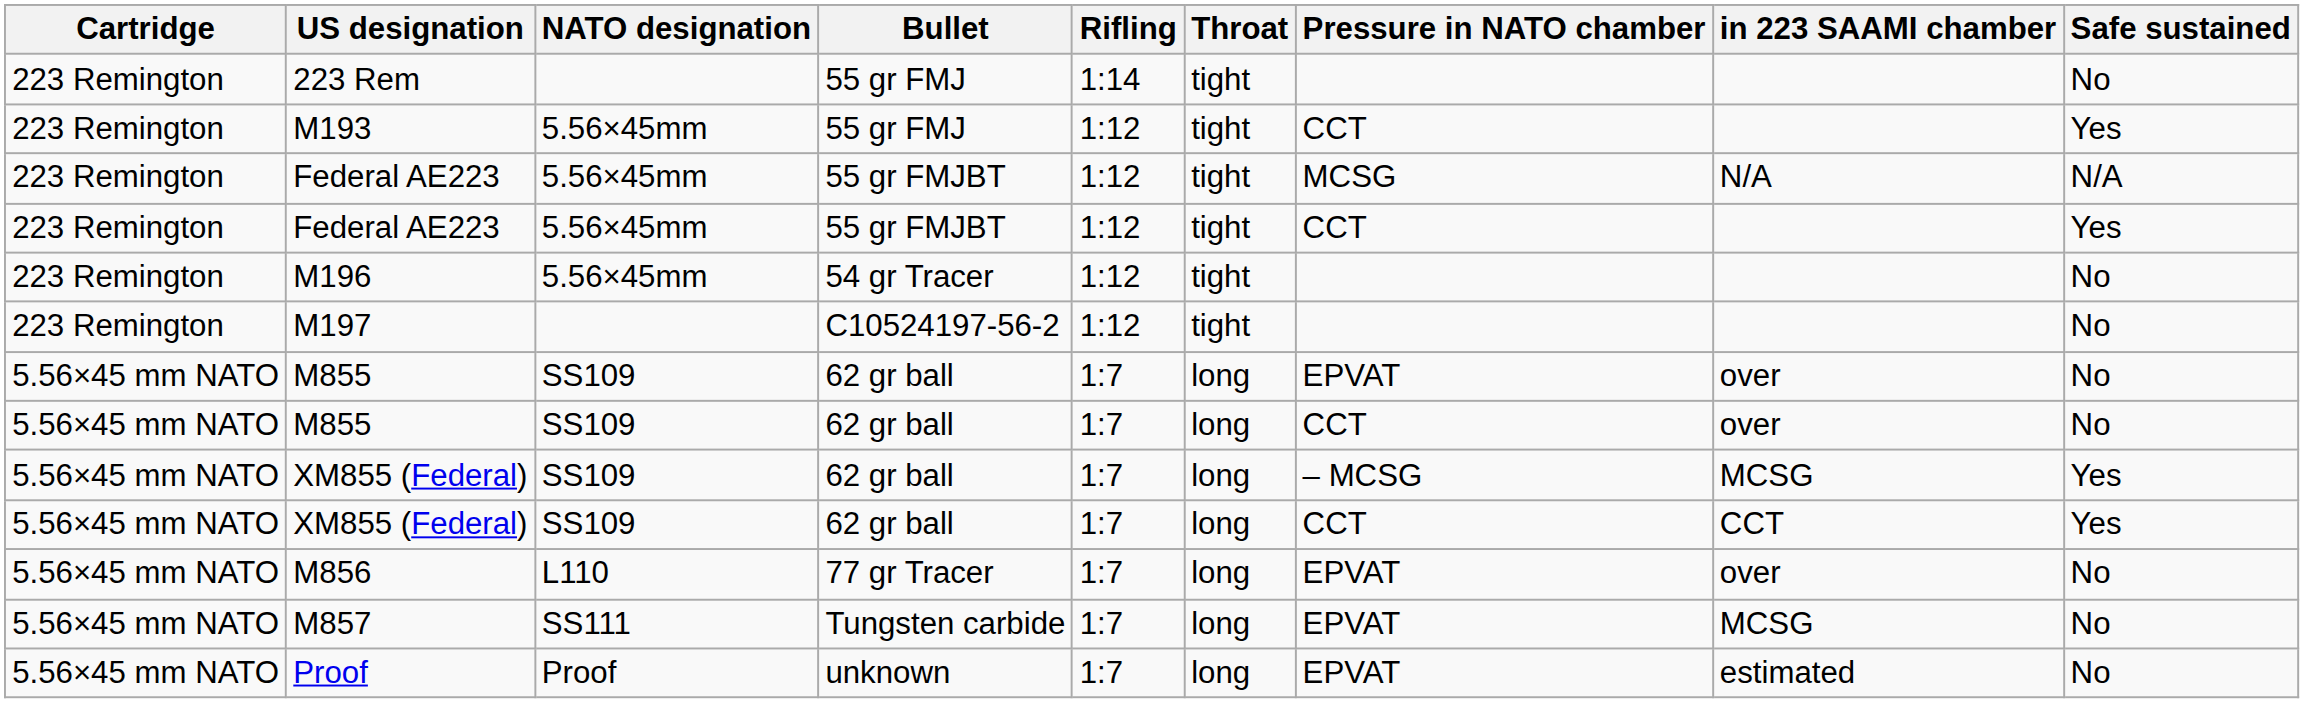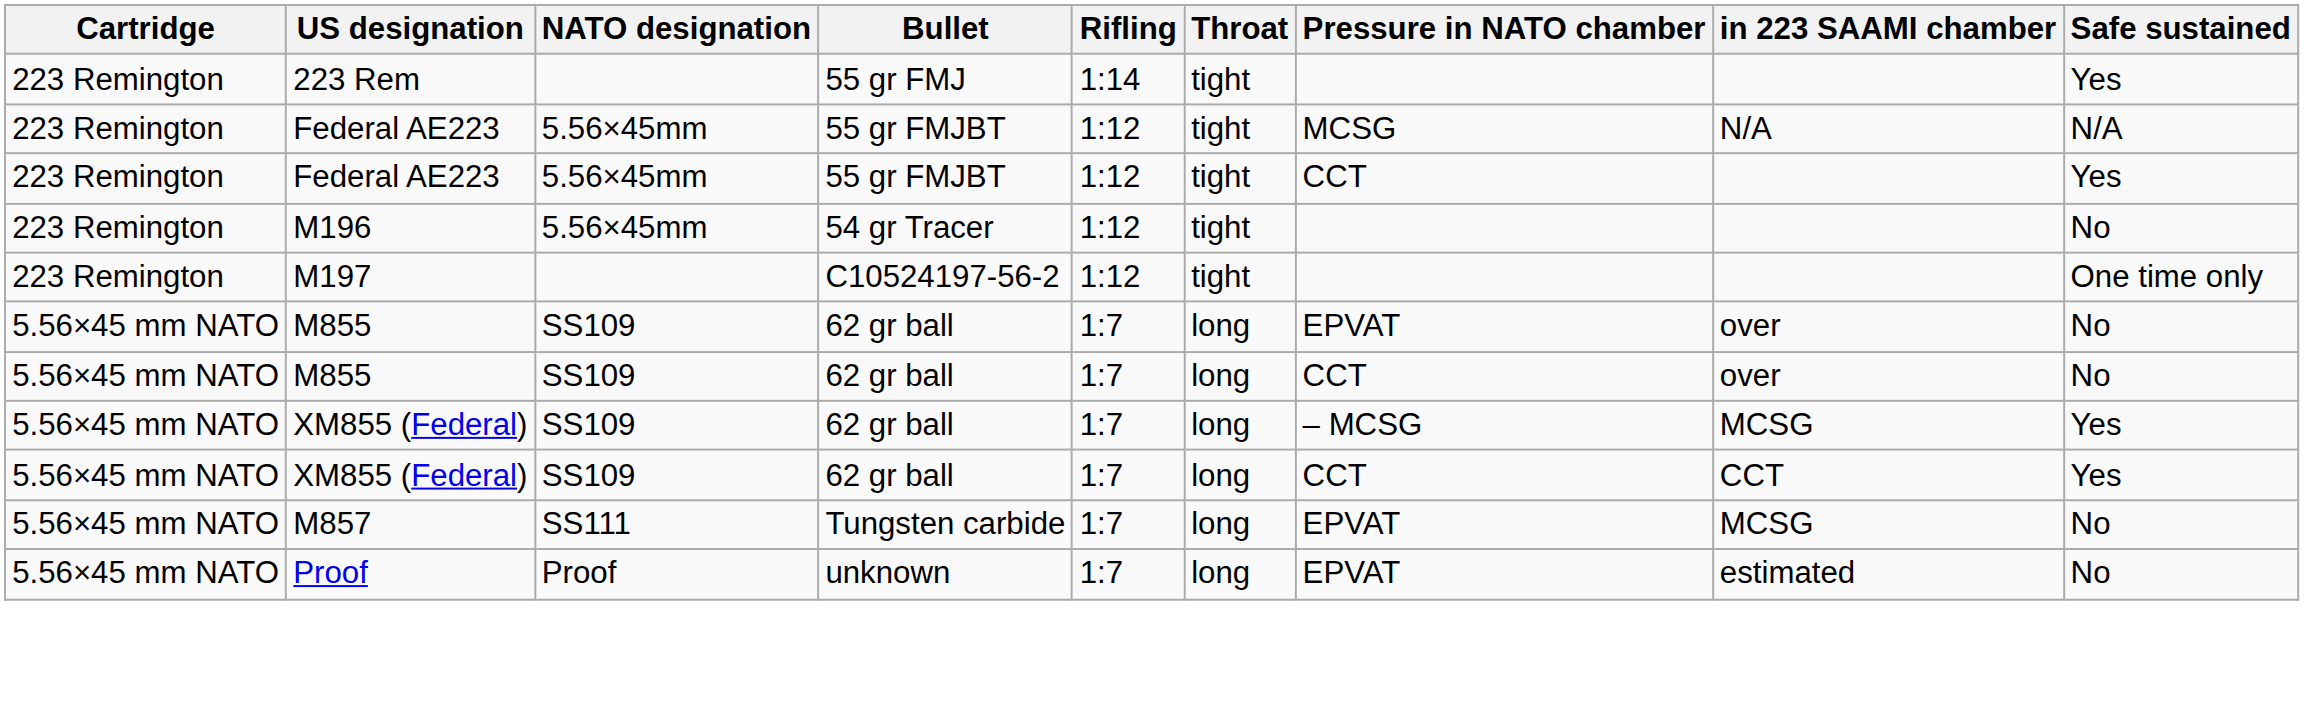223 Rem | Safe sustained: No -> Yes
- row: 223 Remington | M193 | 5.56×45mm | 55 gr FMJ | 1:12 | tight | CCT | Yes
M197 | Safe sustained: No -> One time only
- row: 5.56×45 mm NATO | M856 | L110 | 77 gr Tracer | 1:7 | long | EPVAT | over | No
